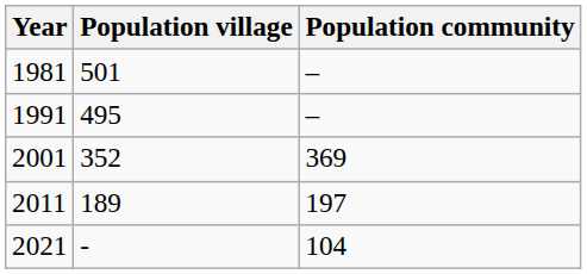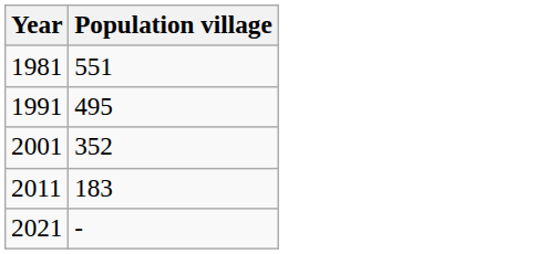- column: Population community | – | – | 369 | 197 | 104
1981 | Population village: 501 -> 551
2011 | Population village: 189 -> 183
